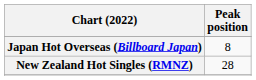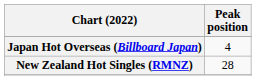Japan Hot Overseas (Billboard Japan) | Peak position: 8 -> 4
